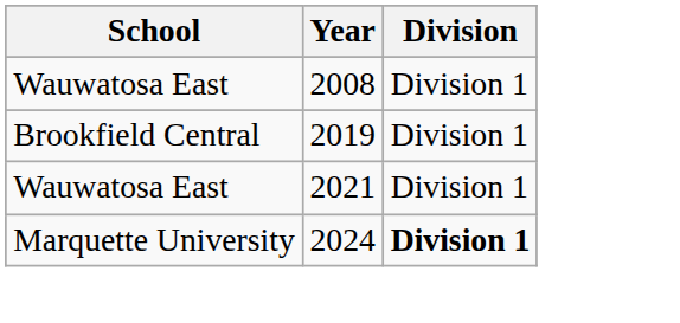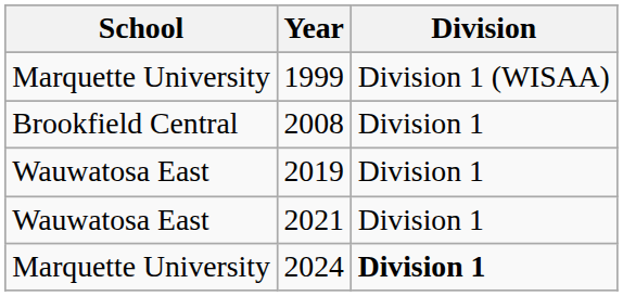+ row: Marquette University | 1999 | Division 1 (WISAA)
2008 | School: Wauwatosa East -> Brookfield Central
2019 | School: Brookfield Central -> Wauwatosa East
